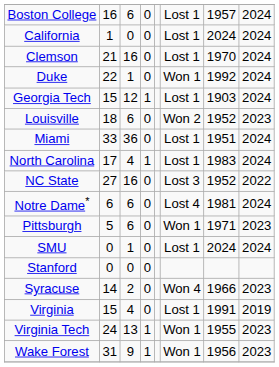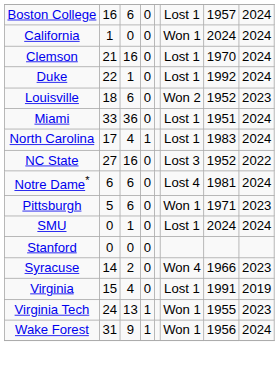California | column 6: Lost 1 -> Won 1
Duke | column 6: Won 1 -> Lost 1
- row: Georgia Tech | 15 | 12 | 1 | Lost 1 | 1903 | 2024
Wake Forest | column 8: 2023 -> 2024
